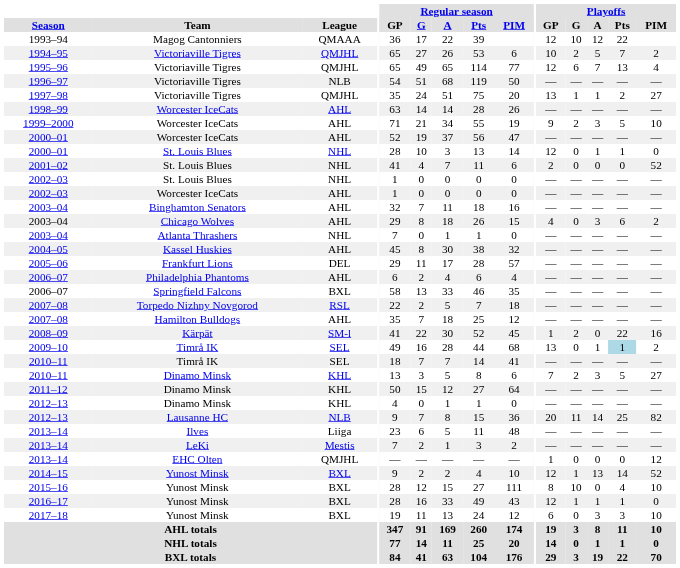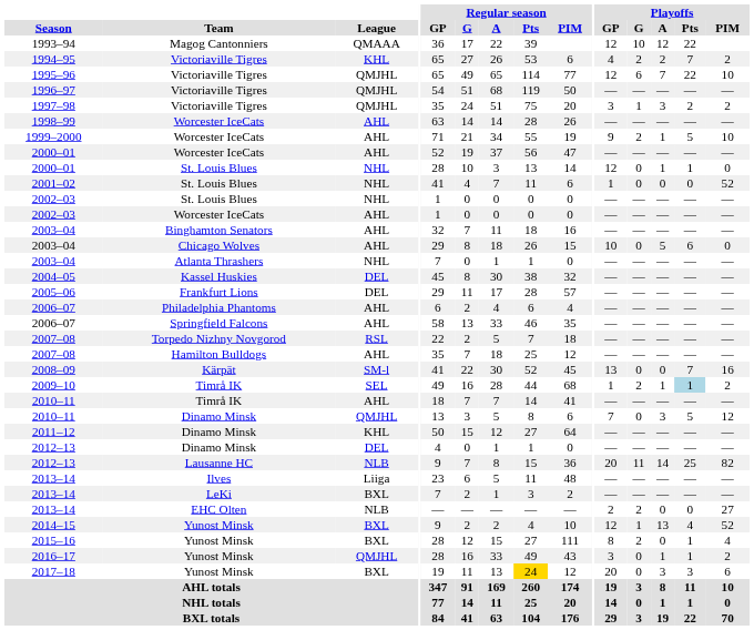1994–95 | League: QMJHL -> KHL
1994–95 | Playoffs / GP: 10 -> 4
1994–95 | Playoffs / A: 5 -> 2
1995–96 | Playoffs / Pts: 13 -> 22
1995–96 | Playoffs / PIM: 4 -> 10
1996–97 | League: NLB -> QMJHL
1997–98 | Playoffs / GP: 13 -> 3
1997–98 | Playoffs / A: 1 -> 3
1997–98 | Playoffs / PIM: 27 -> 2
1999–2000 | Playoffs / A: 3 -> 1
2001–02 | Playoffs / GP: 2 -> 1
2003–04 / Chicago Wolves | Playoffs / GP: 4 -> 10
2003–04 / Chicago Wolves | Playoffs / A: 3 -> 5
2003–04 / Chicago Wolves | Playoffs / PIM: 2 -> 0
2004–05 | League: AHL -> DEL
2006–07 / Springfield Falcons | League: BXL -> AHL
2008–09 | Playoffs / GP: 1 -> 13
2008–09 | Playoffs / G: 2 -> 0
2008–09 | Playoffs / Pts: 22 -> 7
2009–10 | Playoffs / GP: 13 -> 1
2009–10 | Playoffs / G: 0 -> 2
2010–11 / Timrå IK | League: SEL -> AHL
2010–11 / Dinamo Minsk | League: KHL -> QMJHL
2010–11 / Dinamo Minsk | Playoffs / G: 2 -> 0
2010–11 / Dinamo Minsk | Playoffs / PIM: 27 -> 12
2012–13 / Dinamo Minsk | League: KHL -> DEL
2013–14 / LeKi | League: Mestis -> BXL
2013–14 / EHC Olten | League: QMJHL -> NLB
2013–14 / EHC Olten | Playoffs / GP: 1 -> 2
2013–14 / EHC Olten | Playoffs / G: 0 -> 2
2013–14 / EHC Olten | Playoffs / PIM: 12 -> 27
2014–15 | Playoffs / Pts: 14 -> 4
2015–16 | Playoffs / G: 10 -> 2
2015–16 | Playoffs / Pts: 4 -> 1
2015–16 | Playoffs / PIM: 10 -> 4
2016–17 | League: BXL -> QMJHL
2016–17 | Playoffs / GP: 12 -> 3
2016–17 | Playoffs / G: 1 -> 0
2016–17 | Playoffs / PIM: 0 -> 2
2017–18 | Regular season / Pts: no background -> gold background
2017–18 | Playoffs / GP: 6 -> 20
2017–18 | Playoffs / PIM: 10 -> 6
